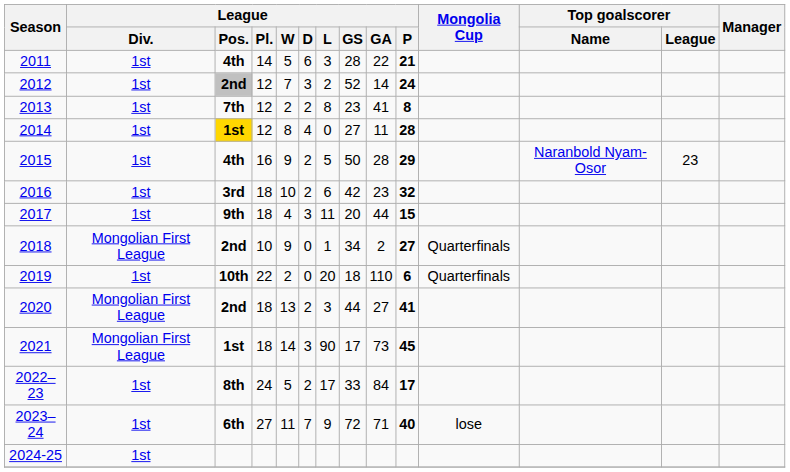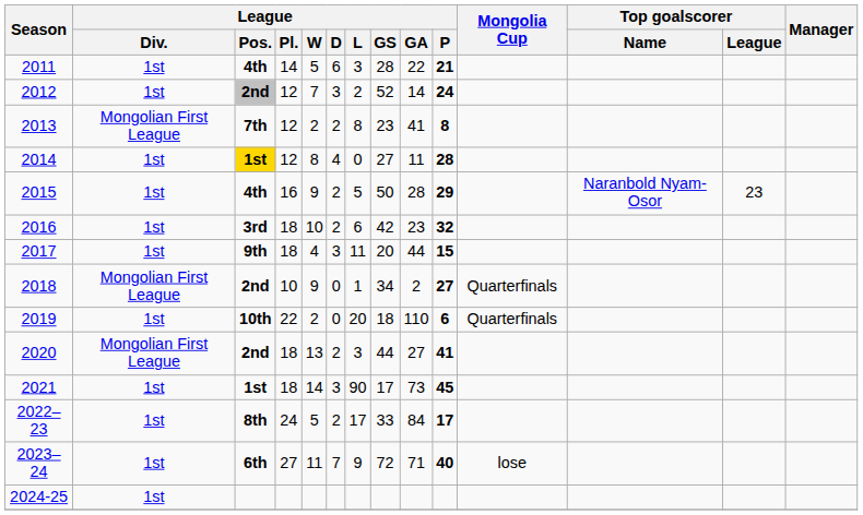2013 | League / Div.: 1st -> Mongolian First League
2021 | League / Div.: Mongolian First League -> 1st
